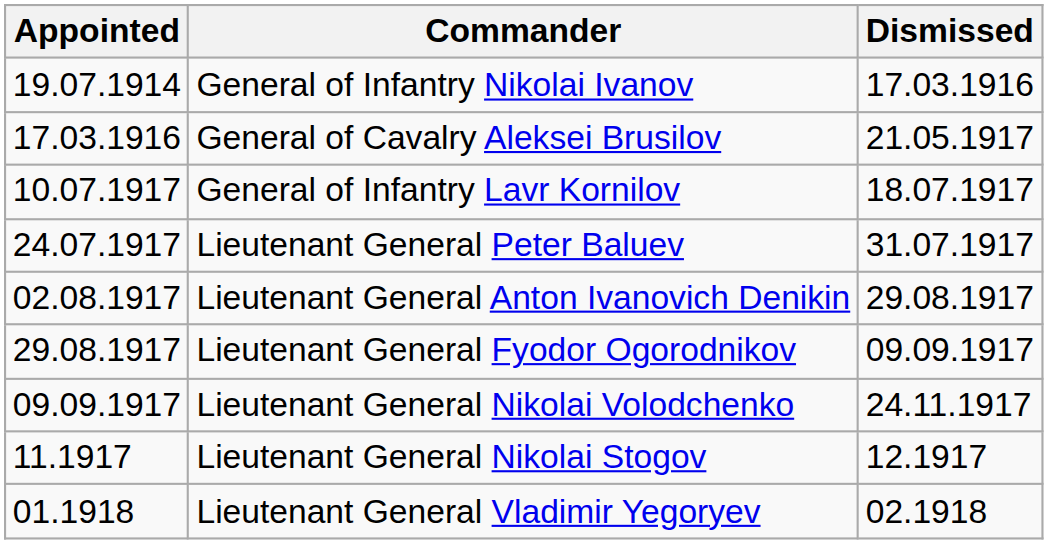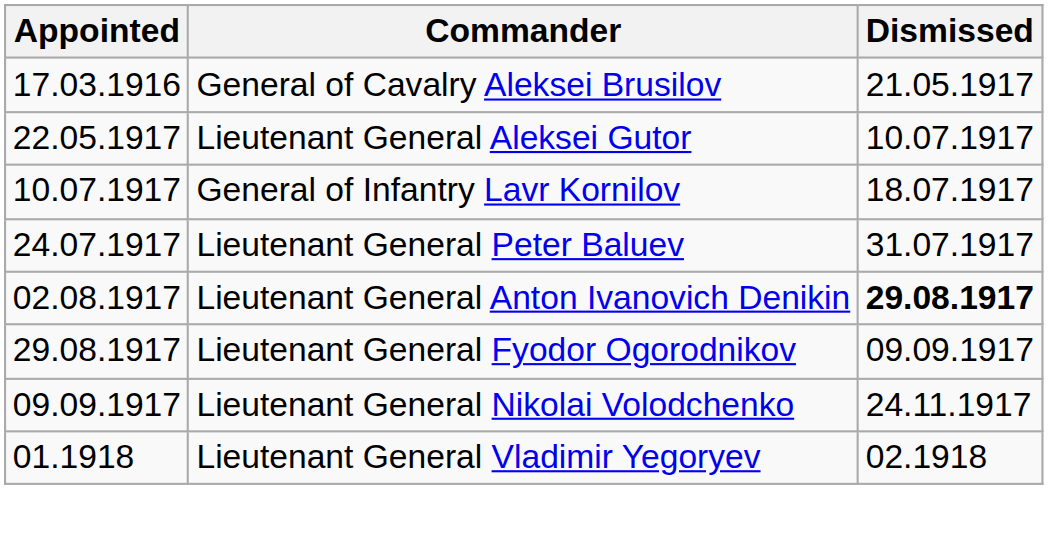- row: 19.07.1914 | General of Infantry Nikolai Ivanov | 17.03.1916
+ row: 22.05.1917 | Lieutenant General Aleksei Gutor | 10.07.1917
Lieutenant General Anton Ivanovich Denikin | Dismissed: normal -> bold
- row: 11.1917 | Lieutenant General Nikolai Stogov | 12.1917
